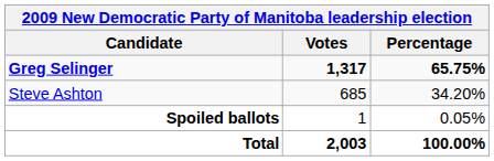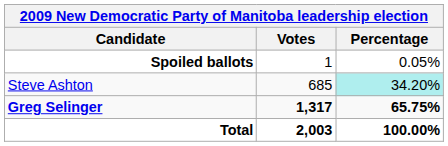rows swapped: Greg Selinger <-> Spoiled ballots
Steve Ashton | Percentage: no background -> paleturquoise background
